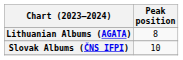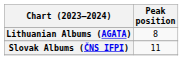Slovak Albums (ČNS IFPI) | Peak position: 10 -> 11
